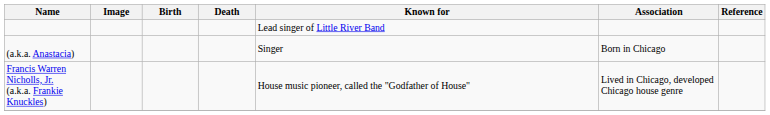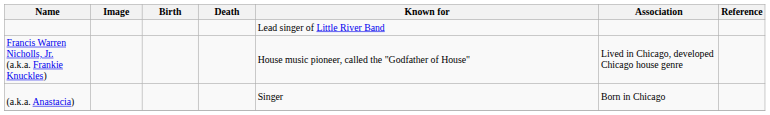rows swapped: (a.k.a. Anastacia) <-> Francis Warren Nicholls, Jr. (a.k.a. Frankie Knuckles)
